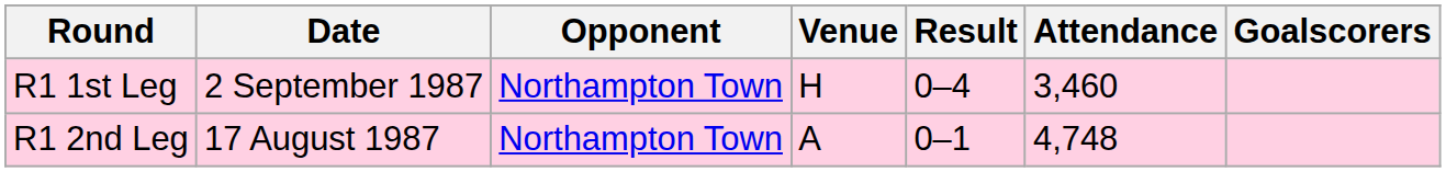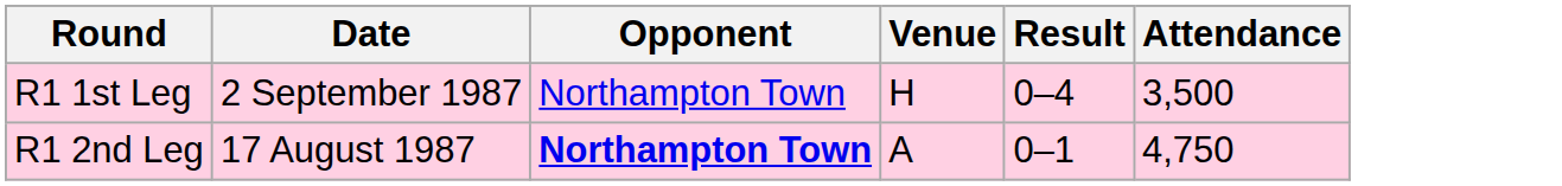- column: Goalscorers
R1 1st Leg | Attendance: 3,460 -> 3,500
R1 2nd Leg | Opponent: normal -> bold
R1 2nd Leg | Attendance: 4,748 -> 4,750
